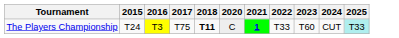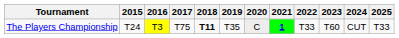+ column: 2019 | T35
The Players Championship | 2025: paleturquoise background -> no background
